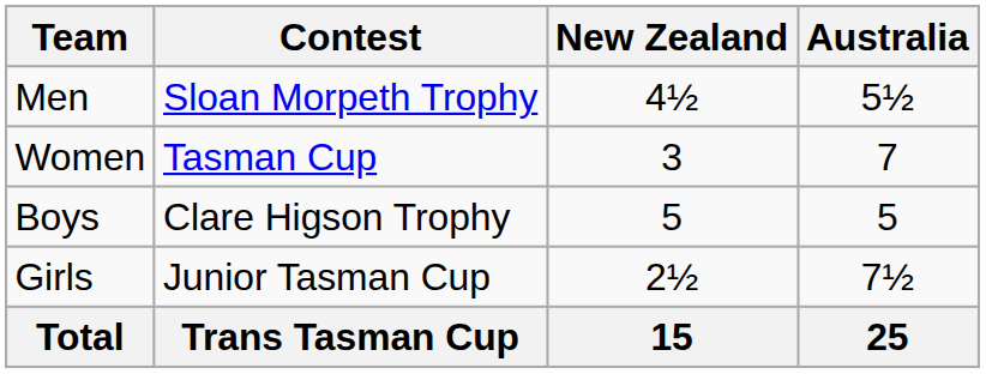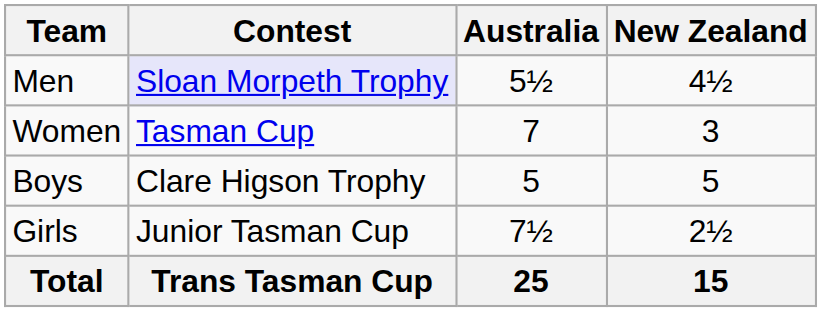columns swapped: Australia <-> New Zealand
Men | Contest: no background -> lavender background
